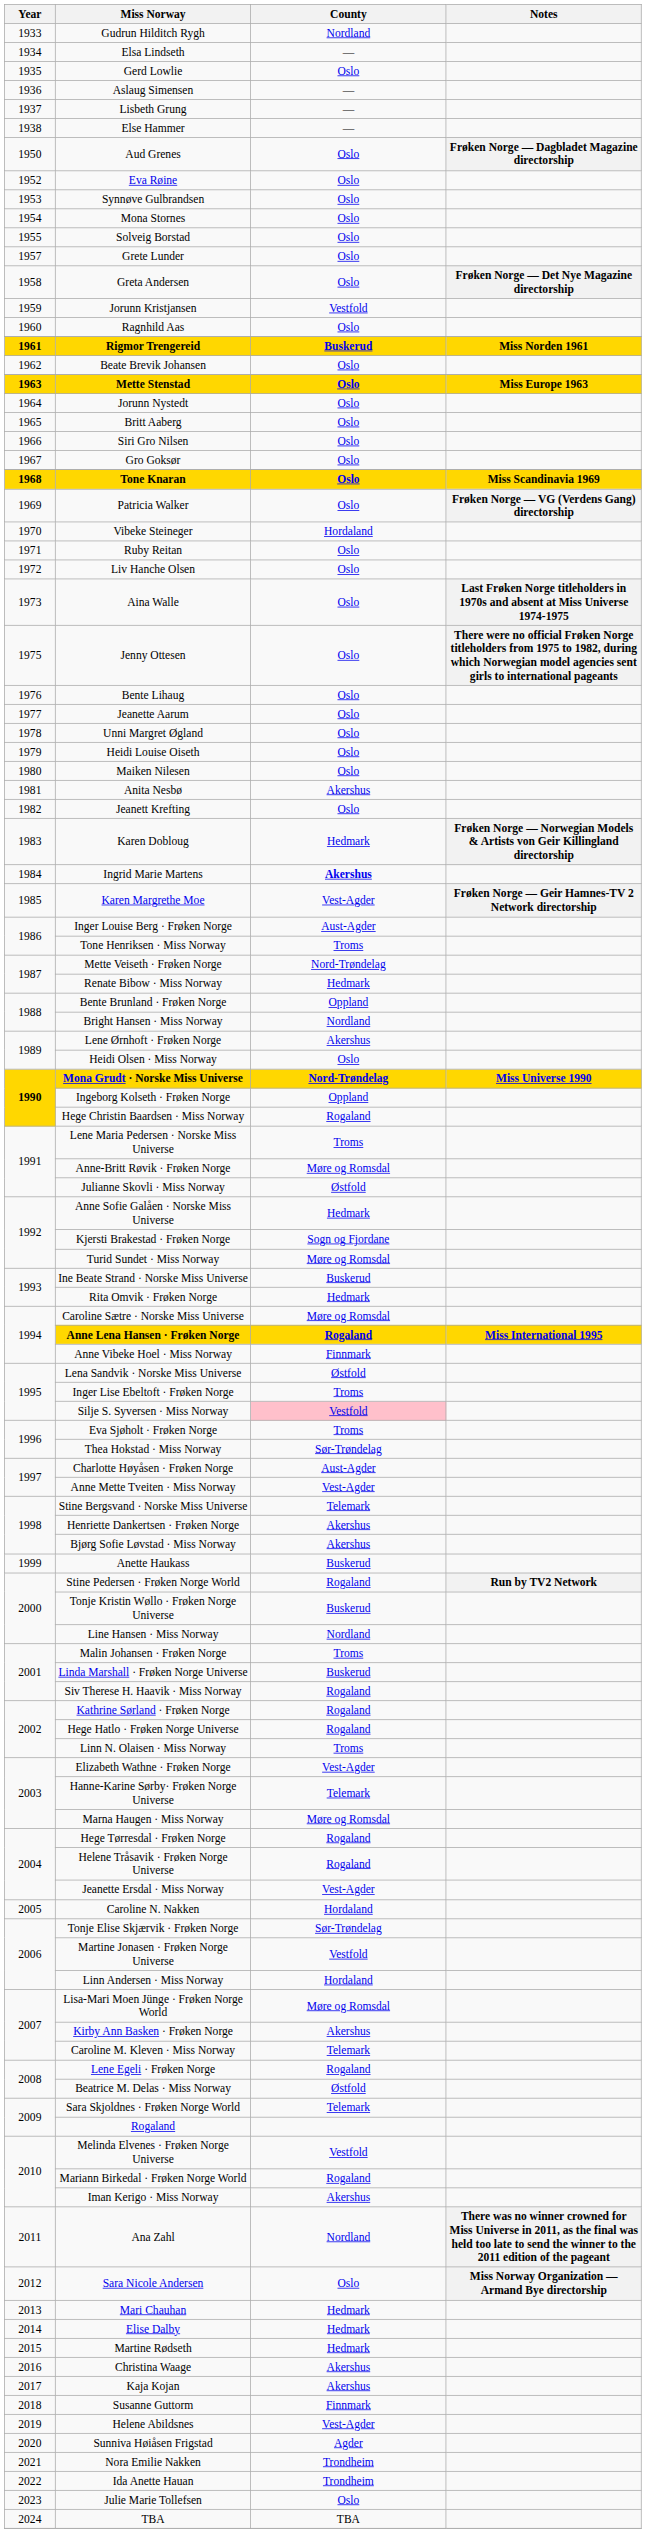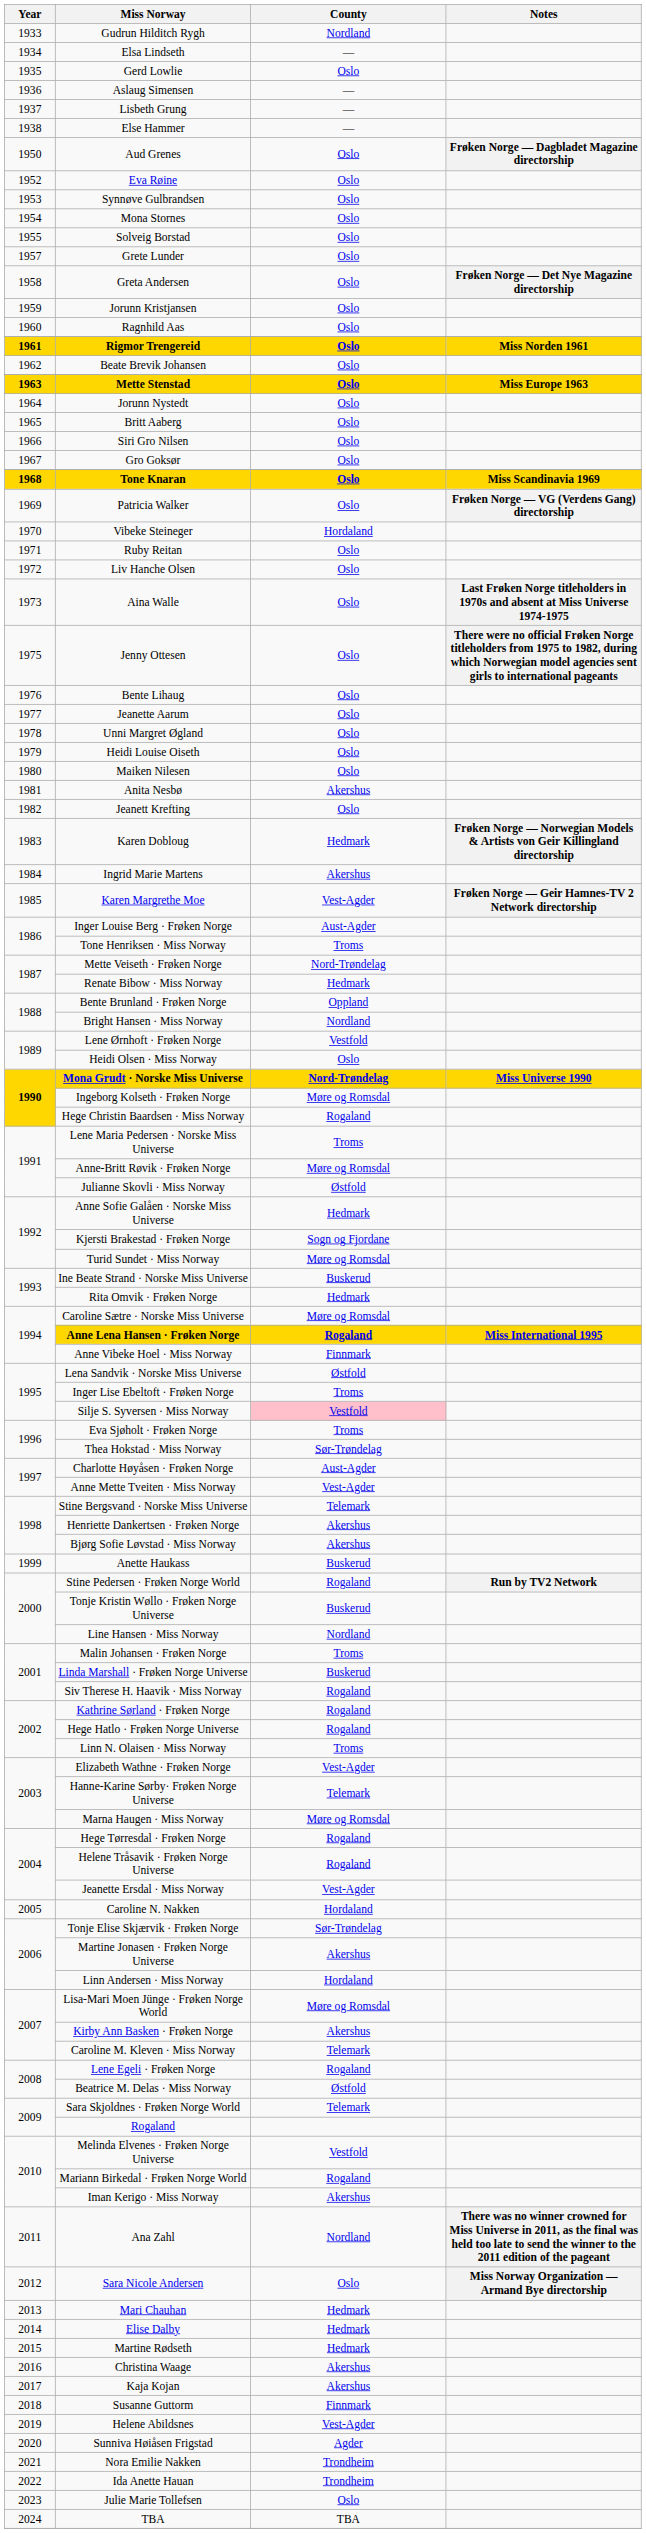Jorunn Kristjansen | County: Vestfold -> Oslo
Rigmor Trengereid | County: Buskerud -> Oslo
Ingrid Marie Martens | County: bold -> normal
Lene Ørnhoft · Frøken Norge | County: Akershus -> Vestfold
Ingeborg Kolseth · Frøken Norge | County: Oppland -> Møre og Romsdal
Martine Jonasen · Frøken Norge Universe | County: Vestfold -> Akershus
